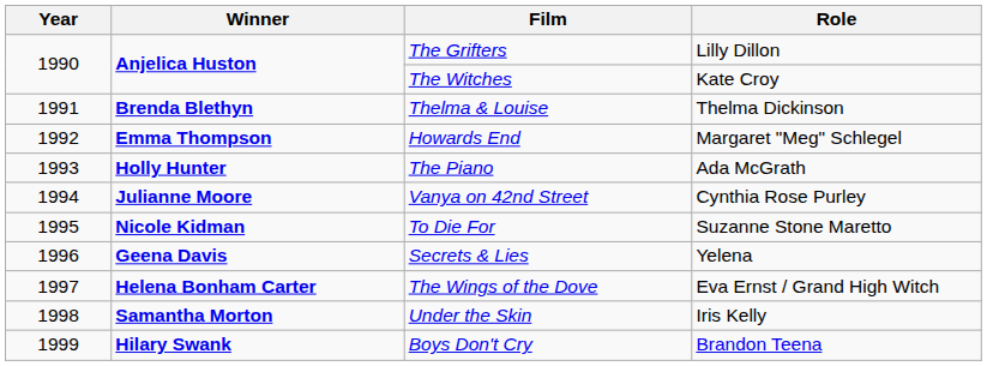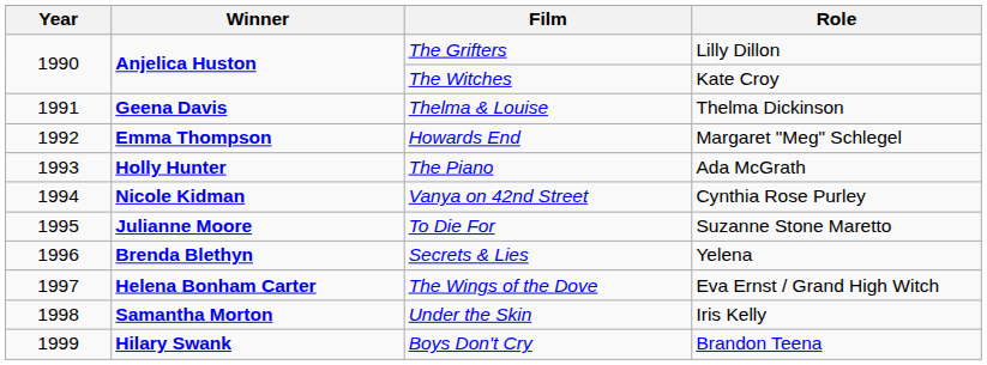Thelma & Louise | Winner: Brenda Blethyn -> Geena Davis
Vanya on 42nd Street | Winner: Julianne Moore -> Nicole Kidman
To Die For | Winner: Nicole Kidman -> Julianne Moore
Secrets & Lies | Winner: Geena Davis -> Brenda Blethyn
